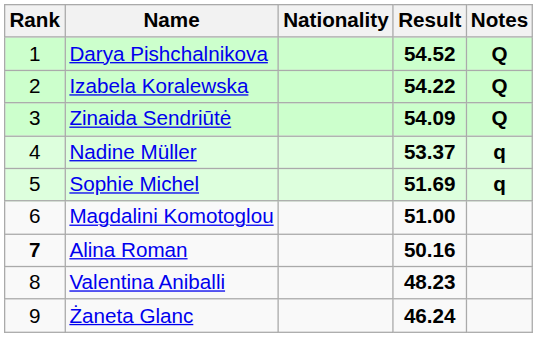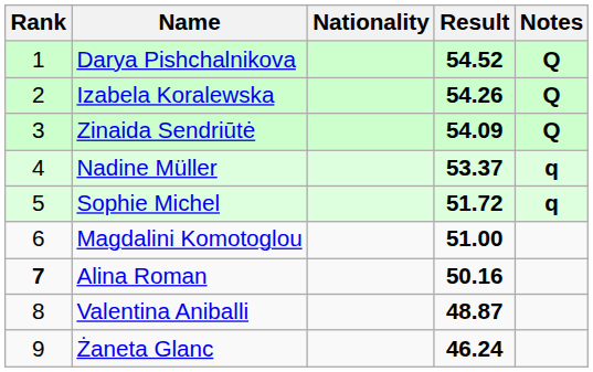Izabela Koralewska | Result: 54.22 -> 54.26
Sophie Michel | Result: 51.69 -> 51.72
Valentina Aniballi | Result: 48.23 -> 48.87
